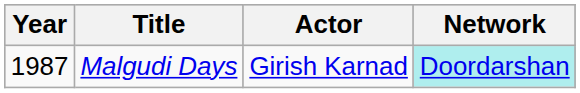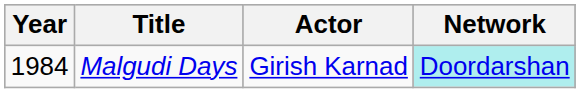Malgudi Days | Year: 1987 -> 1984
